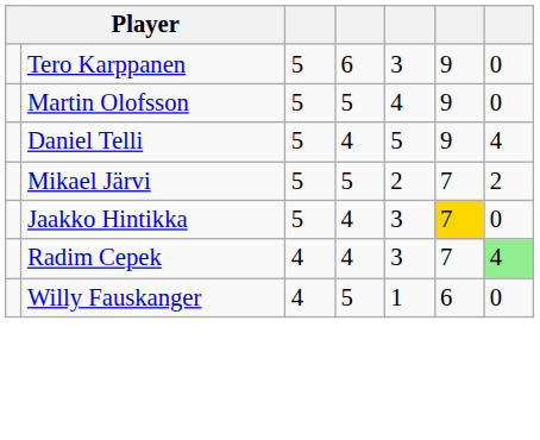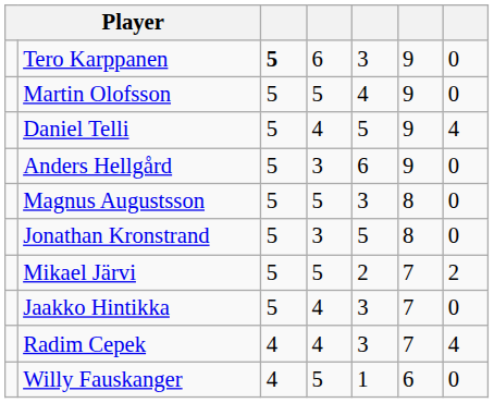Tero Karppanen | column 3: normal -> bold
+ row: Anders Hellgård | 5 | 3 | 6 | 9 | 0
+ row: Magnus Augustsson | 5 | 5 | 3 | 8 | 0
+ row: Jonathan Kronstrand | 5 | 3 | 5 | 8 | 0
Jaakko Hintikka | column 6: gold background -> no background
Radim Cepek | column 7: lightgreen background -> no background
